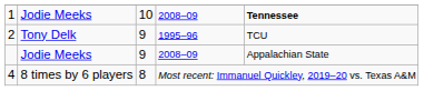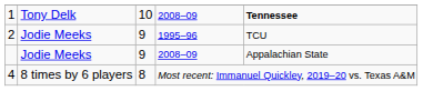1 | column 2: Jodie Meeks -> Tony Delk
2 | column 2: Tony Delk -> Jodie Meeks
